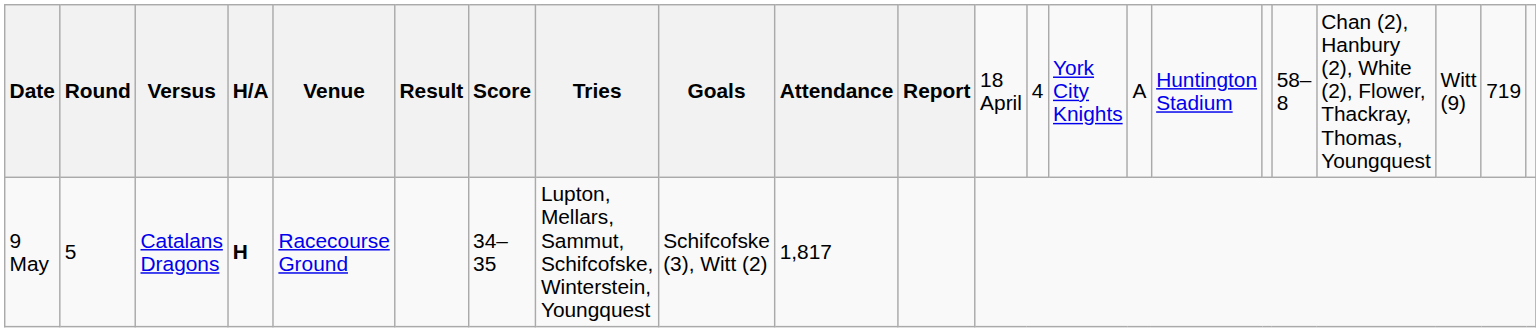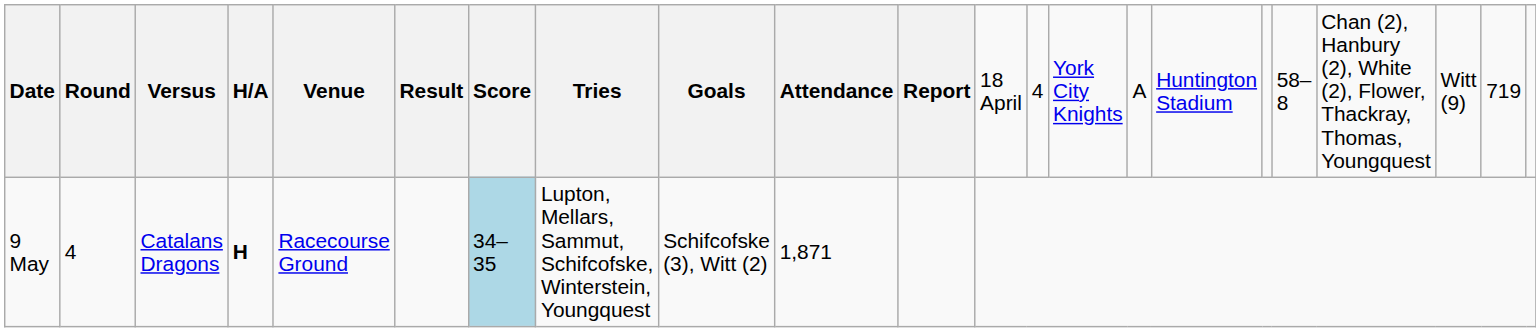9 May | column 2: 5 -> 4
9 May | column 7: no background -> lightblue background
9 May | column 10: 1,817 -> 1,871
